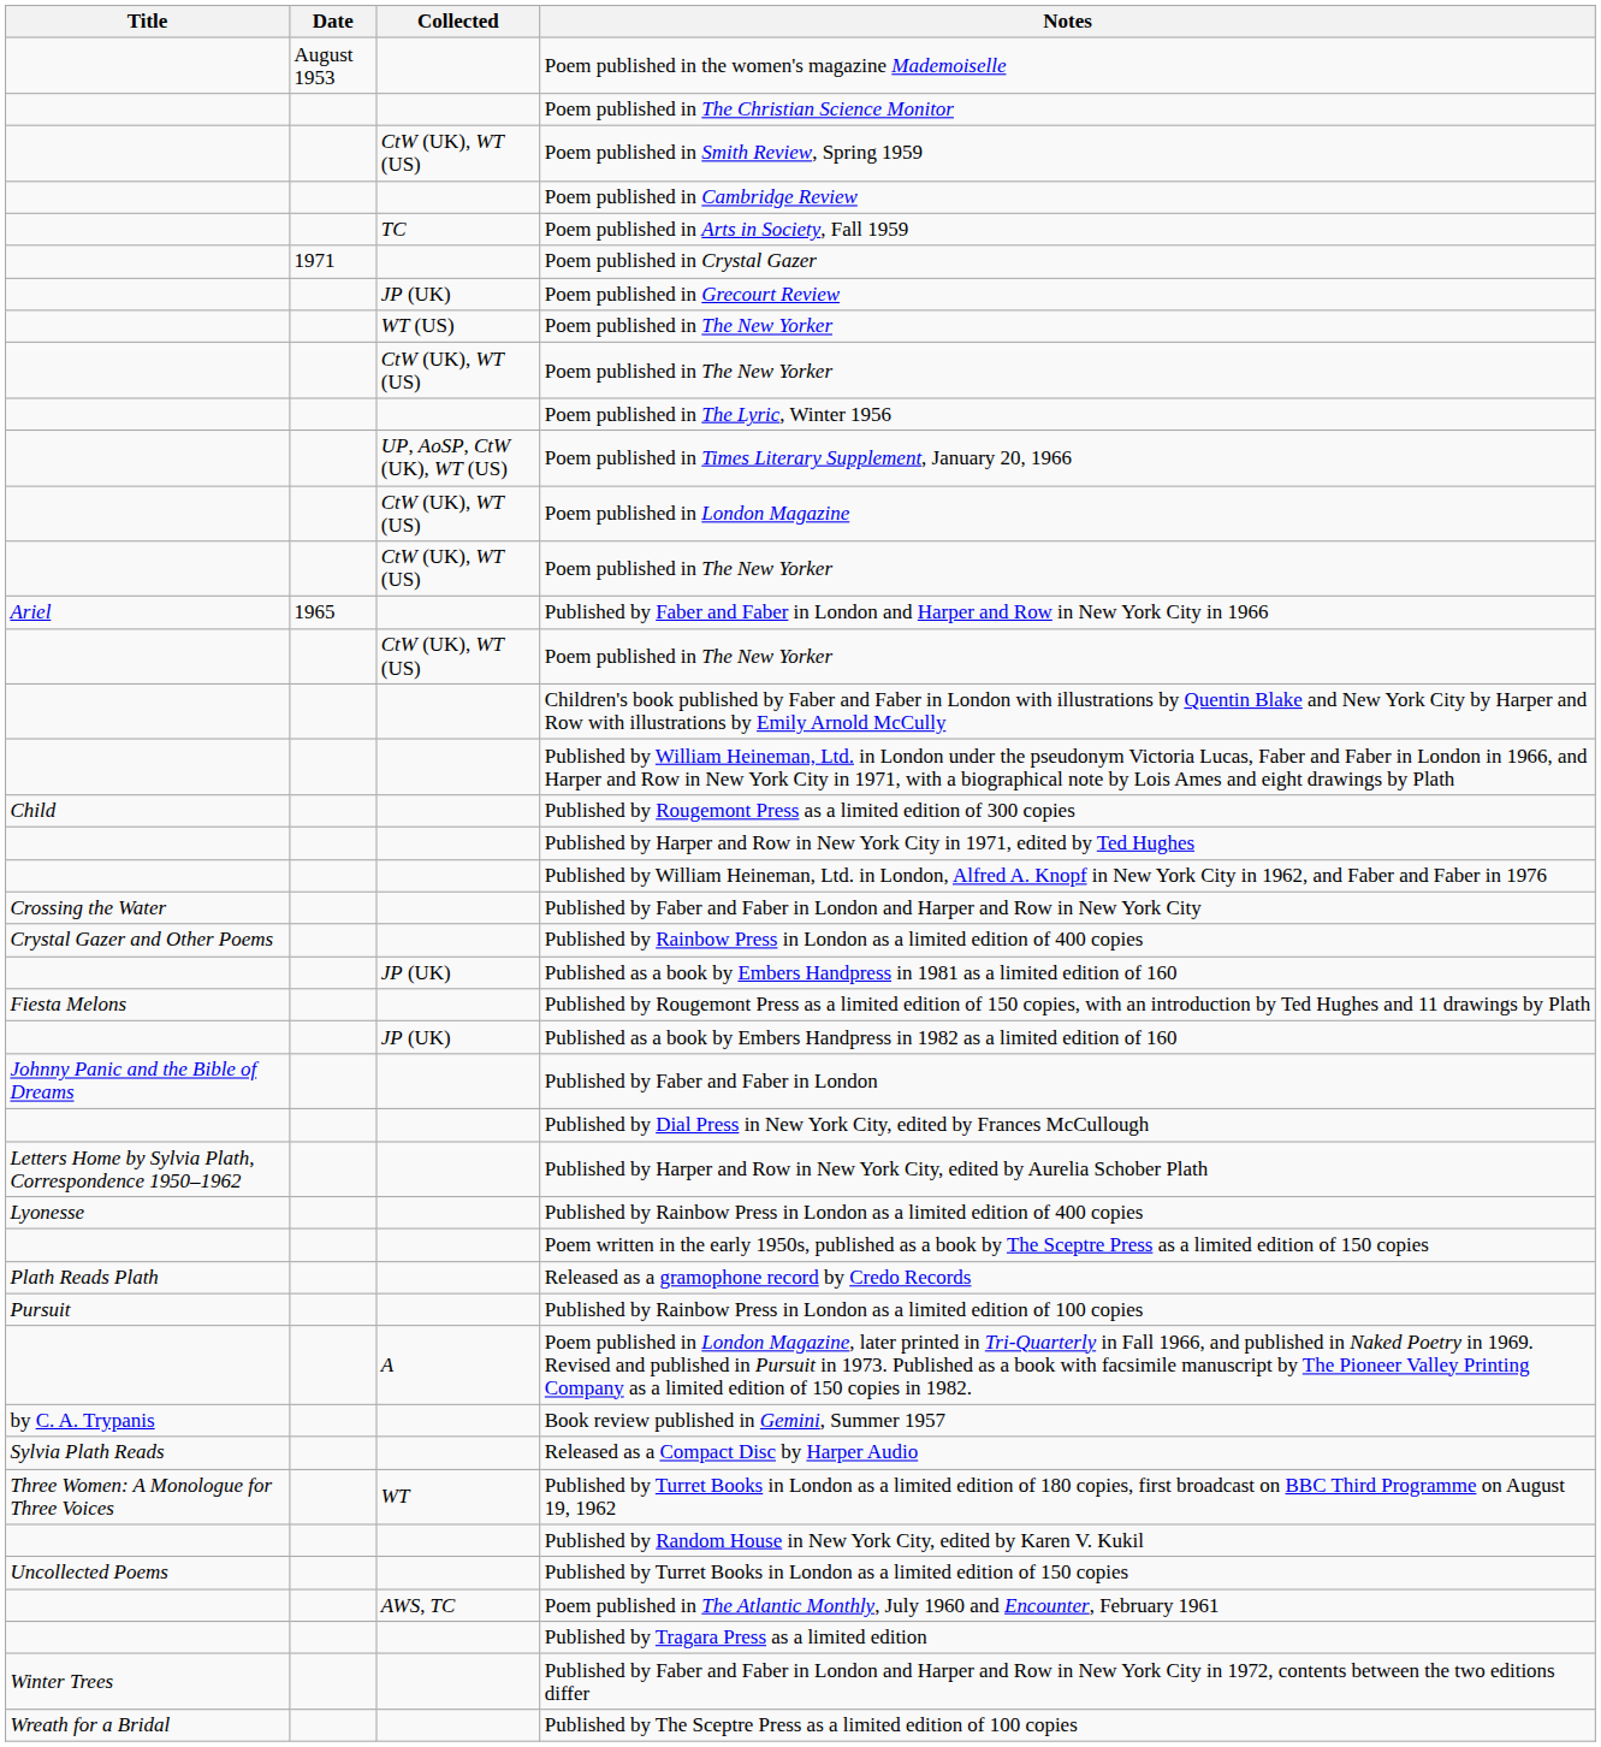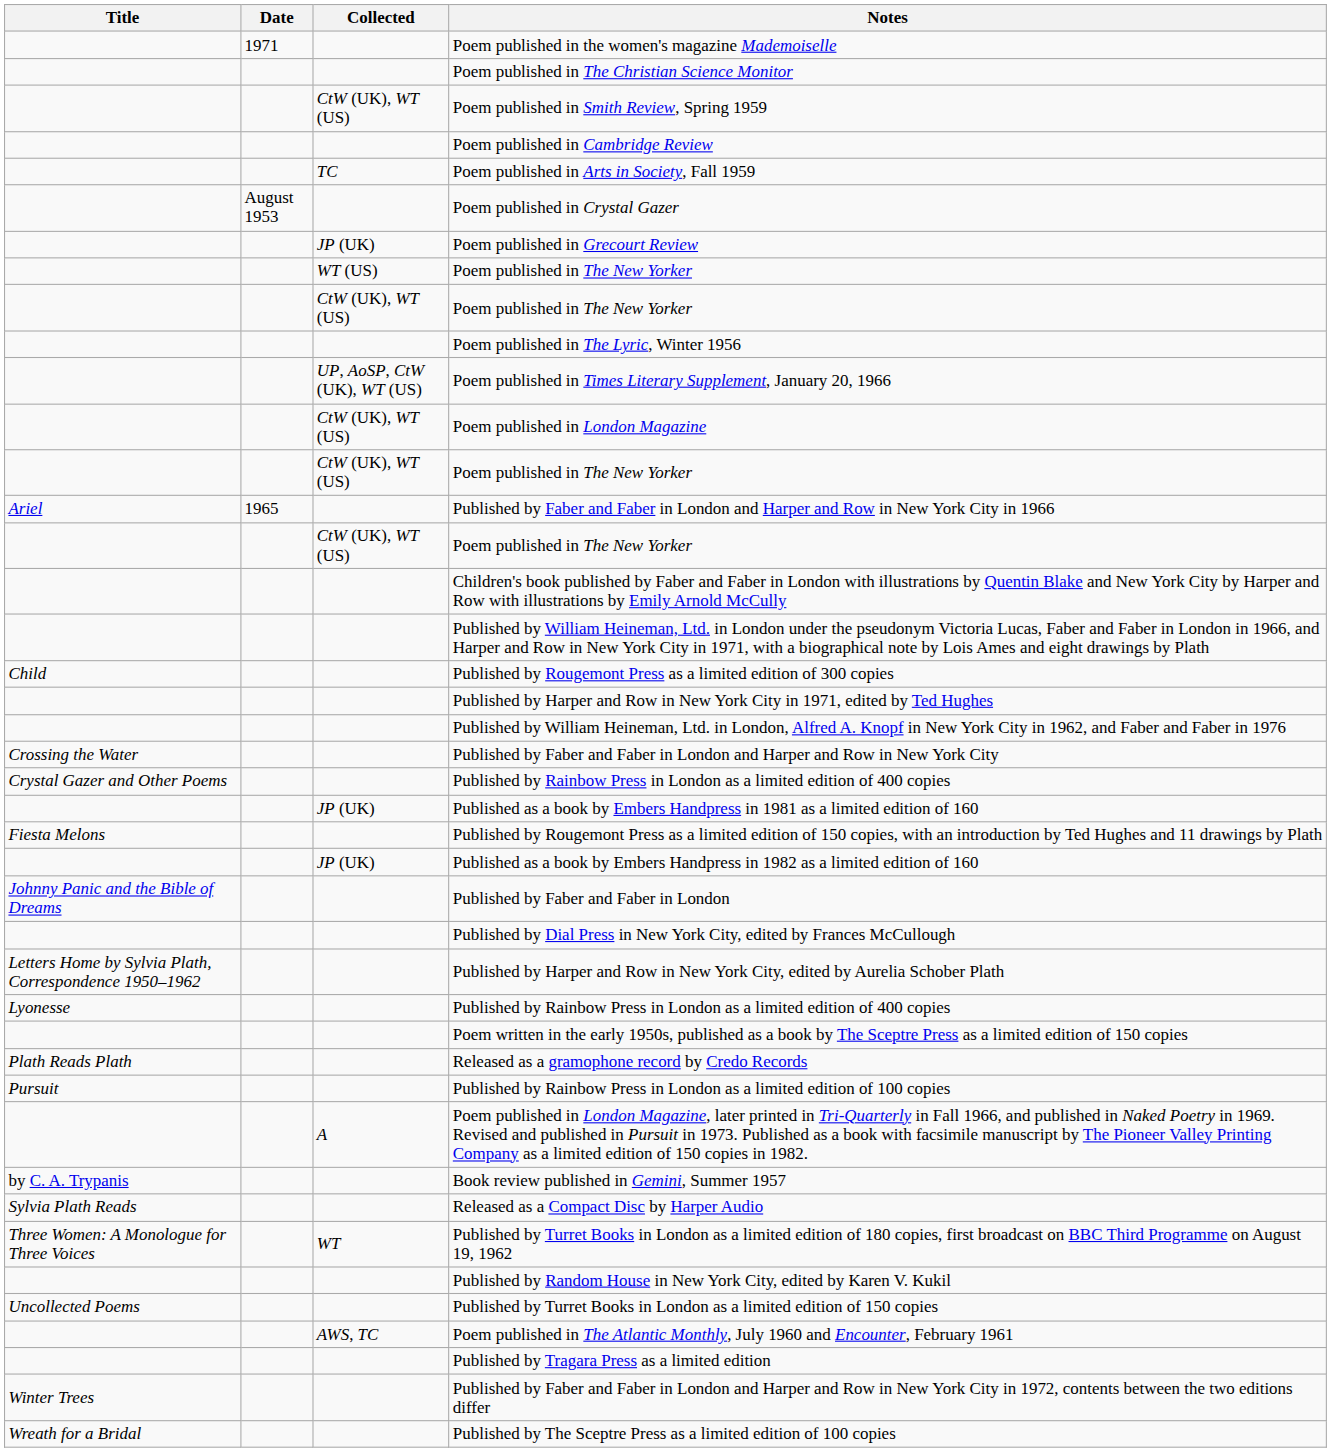Poem published in the women's magazine Mademoiselle | Date: August 1953 -> 1971
Poem published in Crystal Gazer | Date: 1971 -> August 1953
